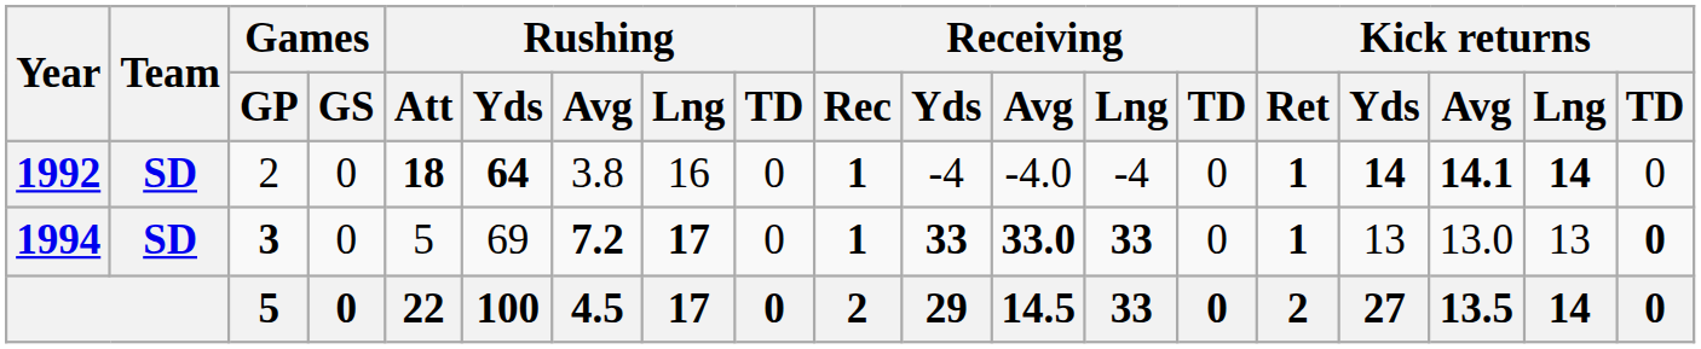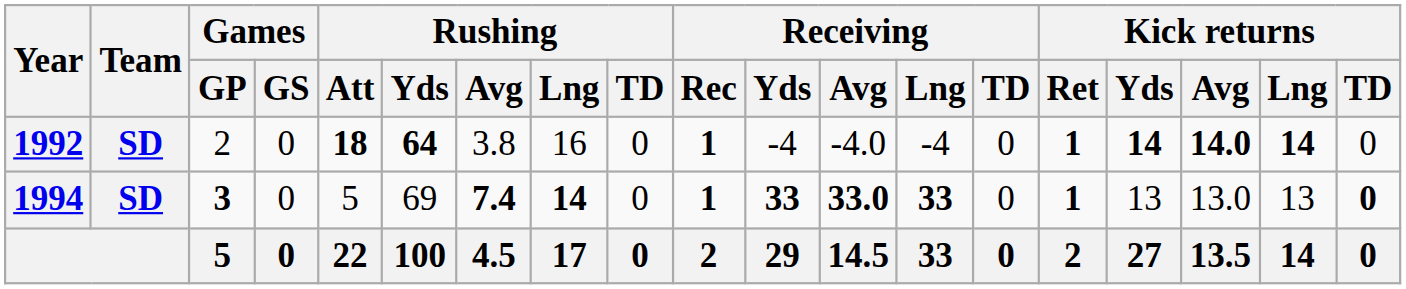1992 | Kick returns / Avg: 14.1 -> 14.0
1994 | Rushing / Avg: 7.2 -> 7.4
1994 | Rushing / Lng: 17 -> 14
